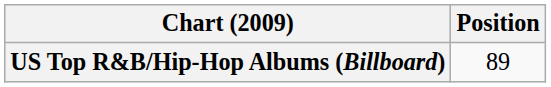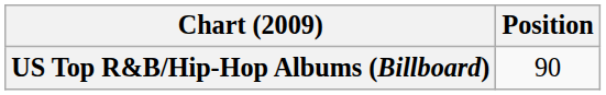US Top R&B/Hip-Hop Albums (Billboard) | Position: 89 -> 90
